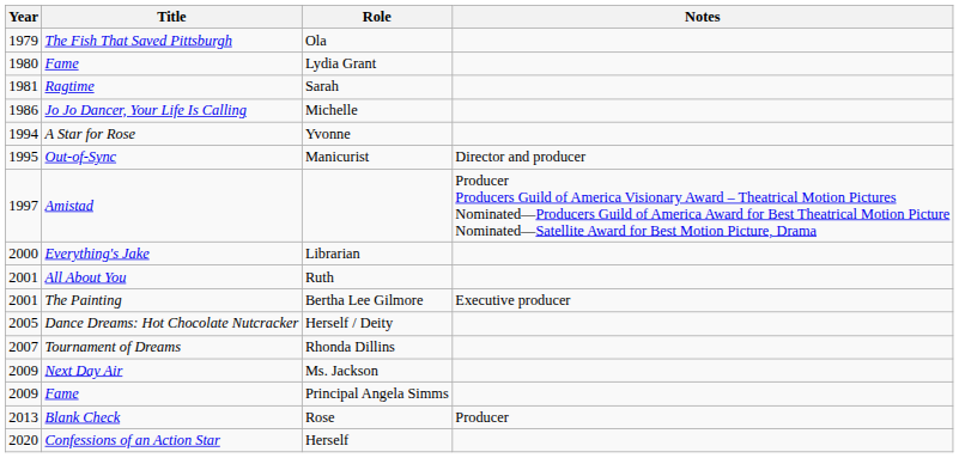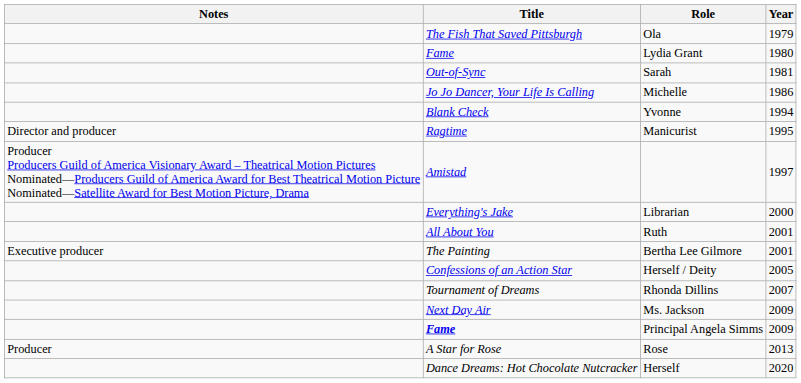columns swapped: Year <-> Notes
Sarah | Title: Ragtime -> Out-of-Sync
Yvonne | Title: A Star for Rose -> Blank Check
Manicurist | Title: Out-of-Sync -> Ragtime
Herself / Deity | Title: Dance Dreams: Hot Chocolate Nutcracker -> Confessions of an Action Star
Principal Angela Simms | Title: normal -> bold
Rose | Title: Blank Check -> A Star for Rose
Herself | Title: Confessions of an Action Star -> Dance Dreams: Hot Chocolate Nutcracker
